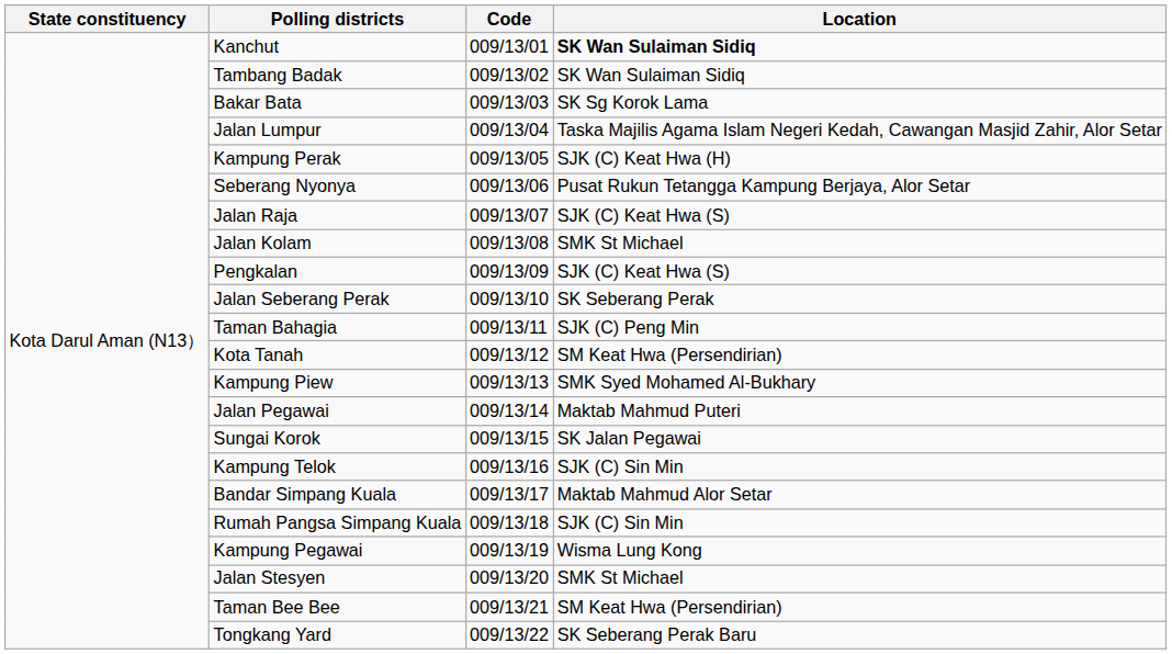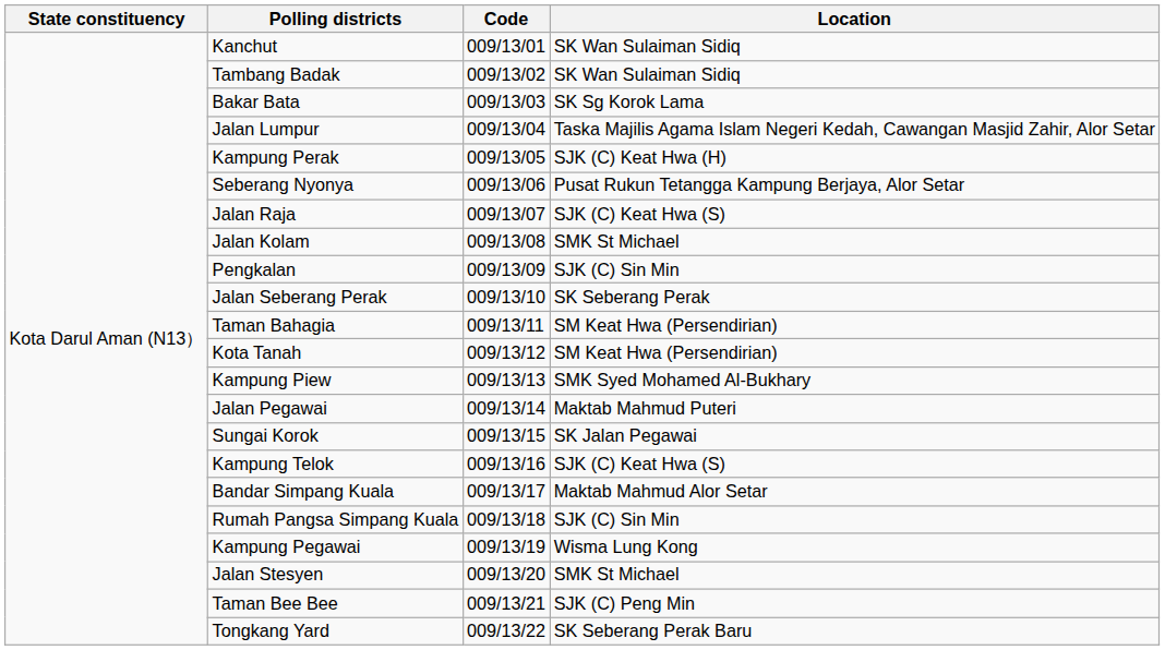Kanchut | Location: bold -> normal
Pengkalan | Location: SJK (C) Keat Hwa (S) -> SJK (C) Sin Min
Taman Bahagia | Location: SJK (C) Peng Min -> SM Keat Hwa (Persendirian)
Kampung Telok | Location: SJK (C) Sin Min -> SJK (C) Keat Hwa (S)
Taman Bee Bee | Location: SM Keat Hwa (Persendirian) -> SJK (C) Peng Min
